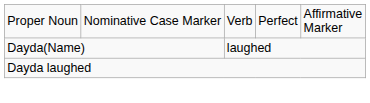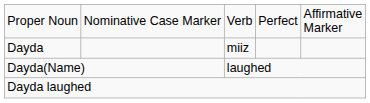+ row: Dayda | miiz
